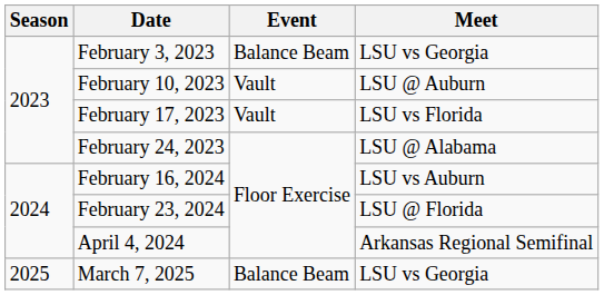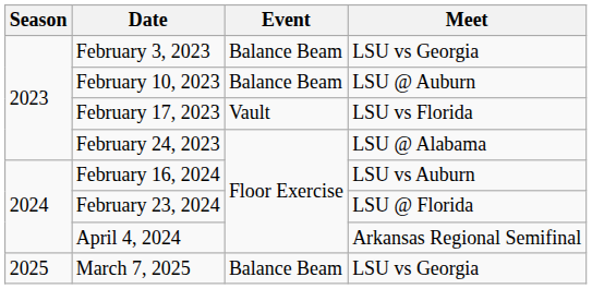February 10, 2023 | Event: Vault -> Balance Beam
